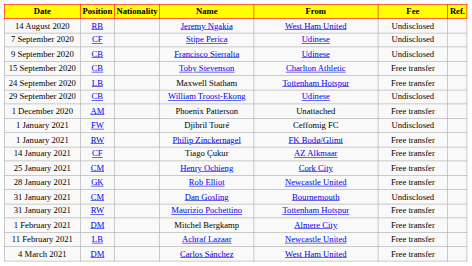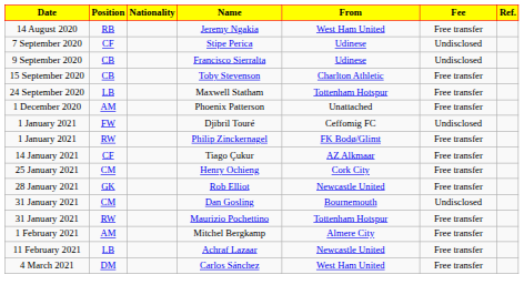Jeremy Ngakia | Fee: Undisclosed -> Free transfer
- row: 29 September 2020 | CB | William Troost-Ekong | Udinese | Undisclosed
Mitchel Bergkamp | Position: DM -> AM
